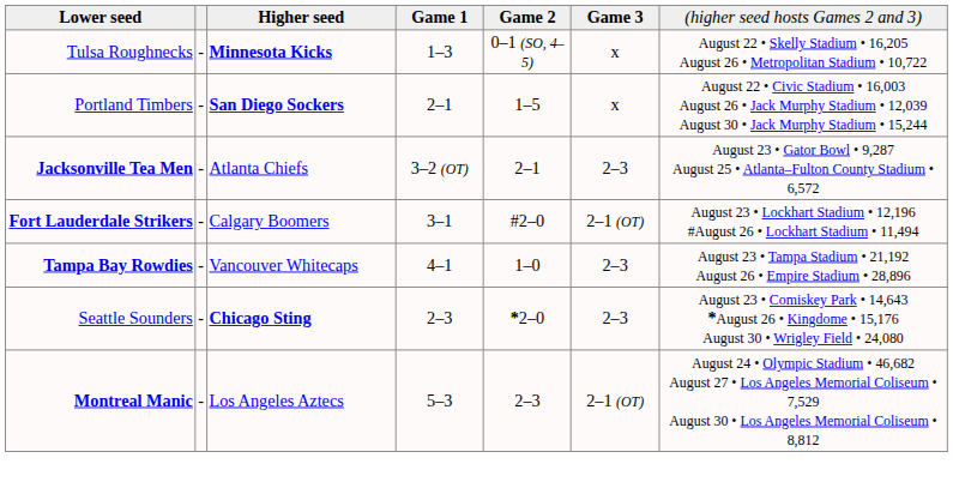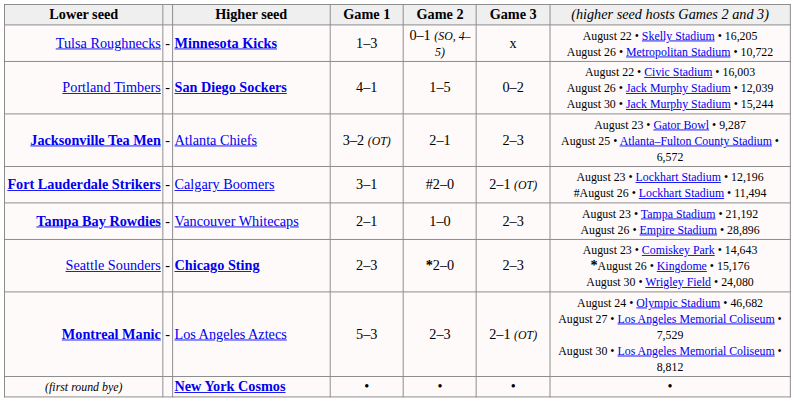Portland Timbers | column 4: 2–1 -> 4–1
Portland Timbers | column 6: x -> 0–2
Tampa Bay Rowdies | column 4: 4–1 -> 2–1
+ row: (first round bye) | New York Cosmos | • | • | • | •
